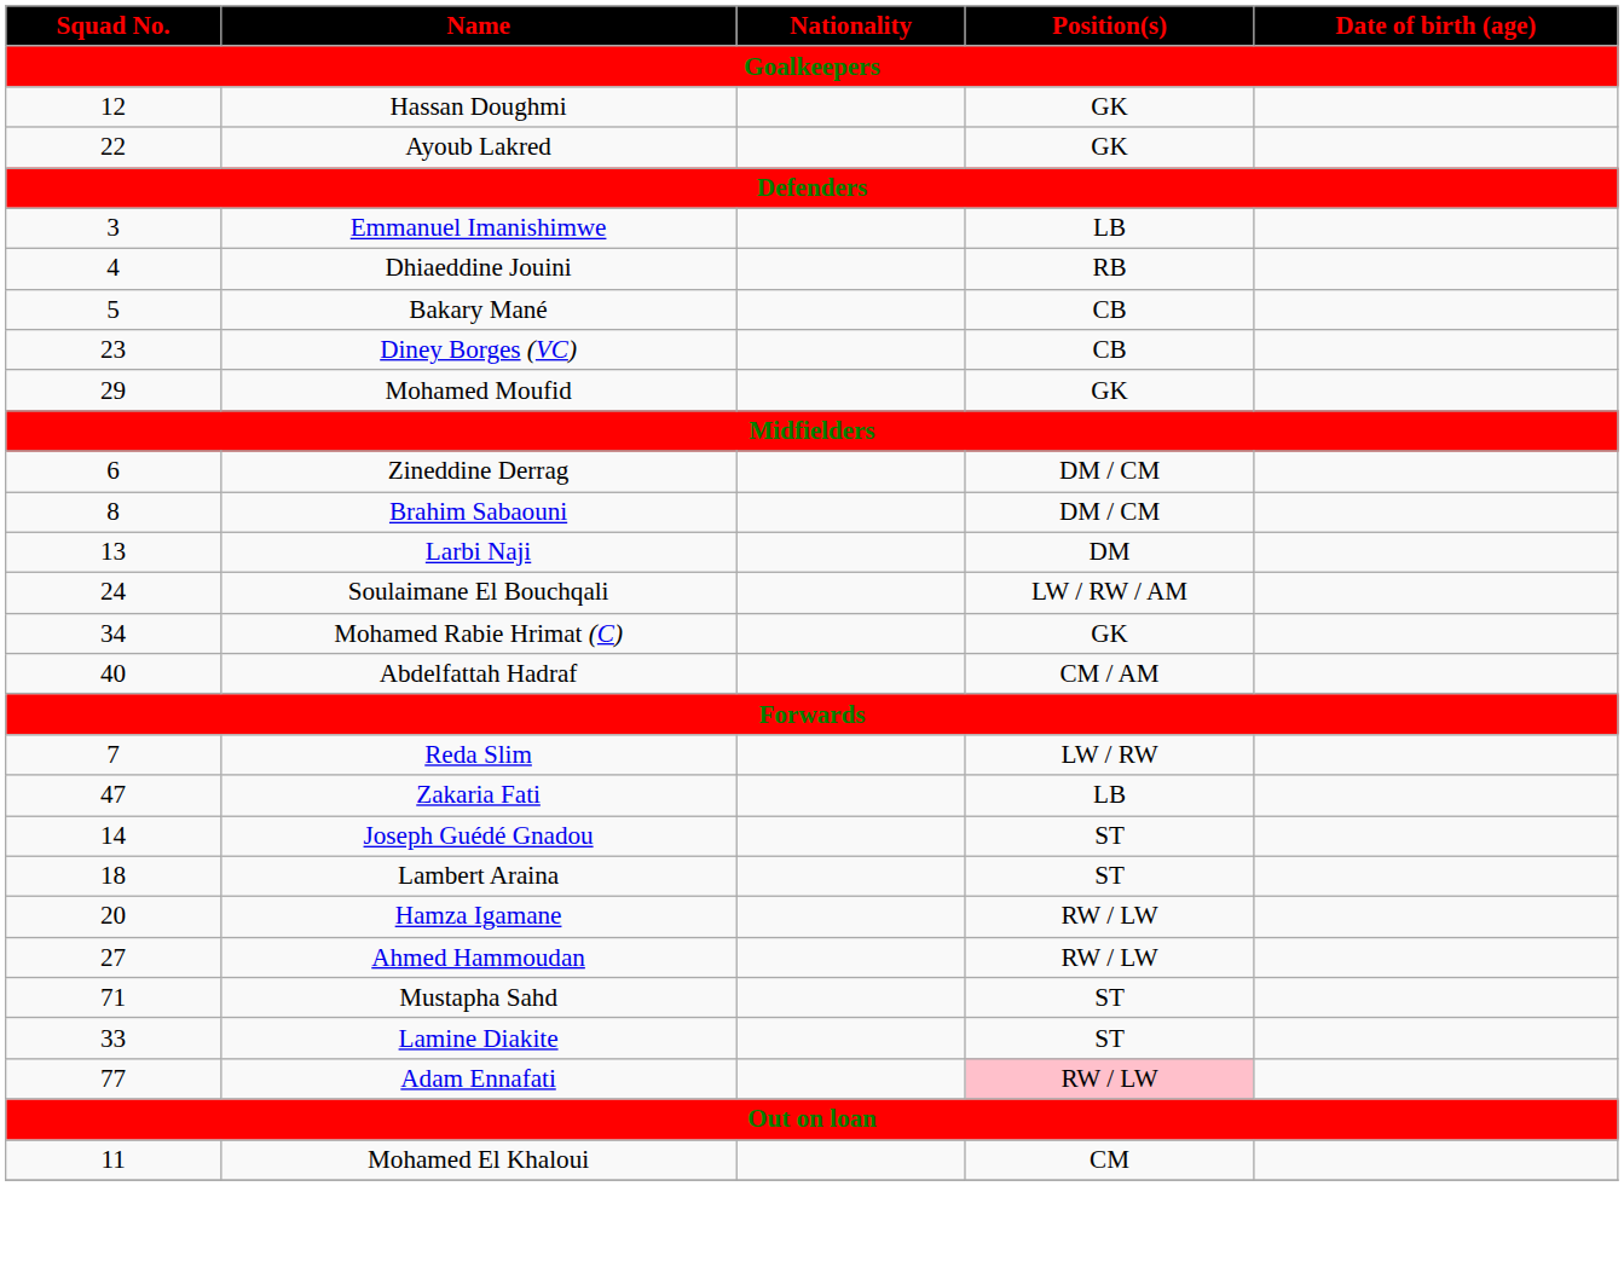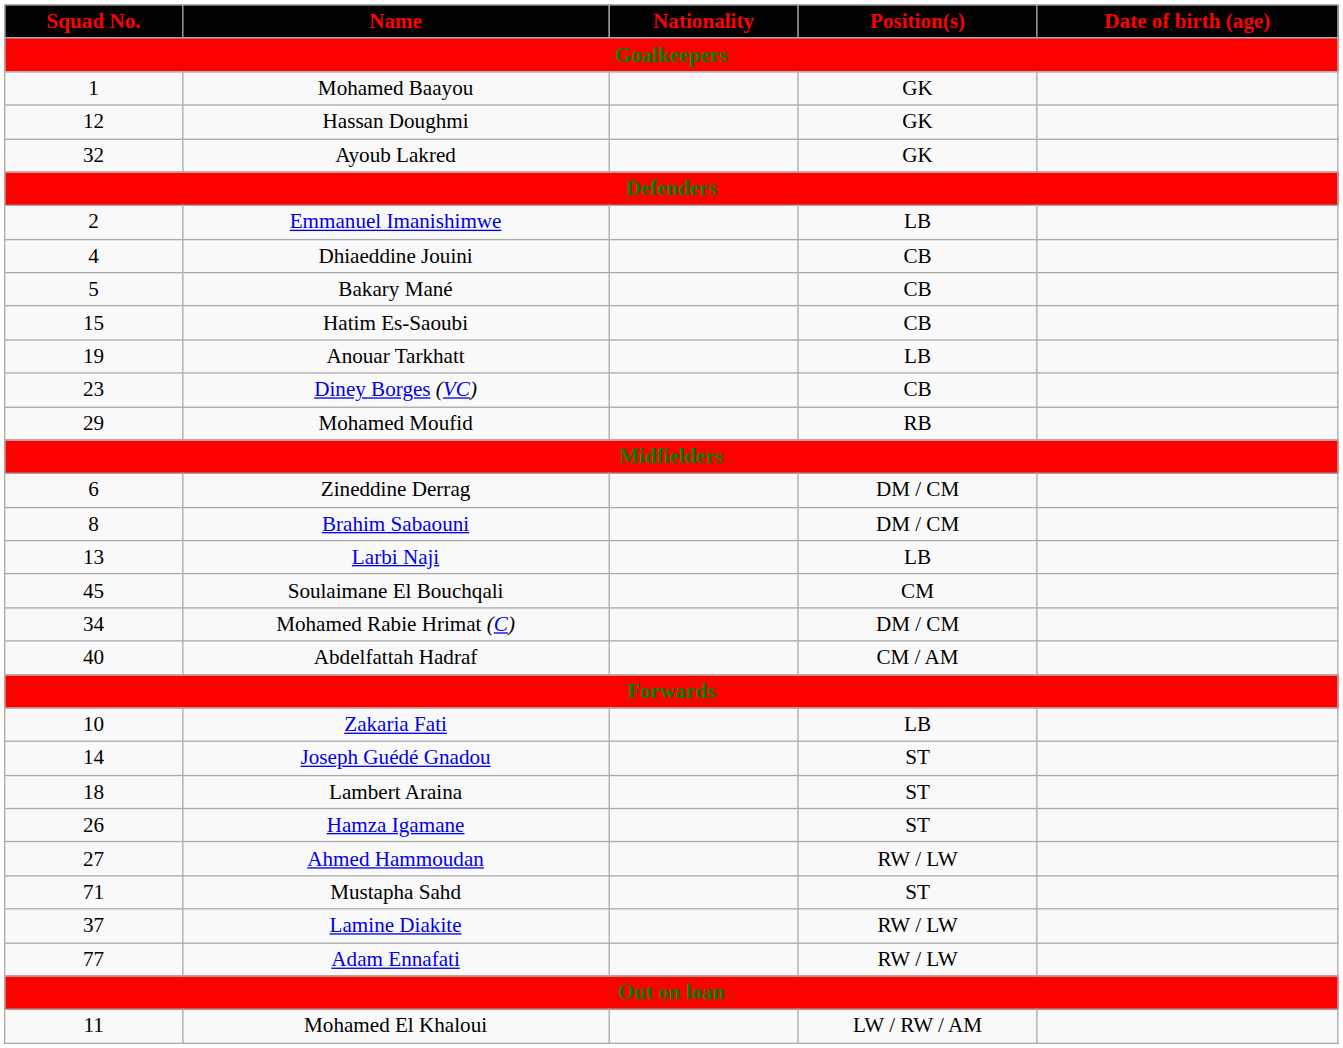+ row: 1 | Mohamed Baayou | GK
Ayoub Lakred | Squad No.: 22 -> 32
Emmanuel Imanishimwe | Squad No.: 3 -> 2
Dhiaeddine Jouini | Position(s): RB -> CB
+ row: 15 | Hatim Es-Saoubi | CB
+ row: 19 | Anouar Tarkhatt | LB
Mohamed Moufid | Position(s): GK -> RB
Larbi Naji | Position(s): DM -> LB
Soulaimane El Bouchqali | Squad No.: 24 -> 45
Soulaimane El Bouchqali | Position(s): LW / RW / AM -> CM
Mohamed Rabie Hrimat (C) | Position(s): GK -> DM / CM
- row: 7 | Reda Slim | LW / RW
Zakaria Fati | Squad No.: 47 -> 10
Hamza Igamane | Squad No.: 20 -> 26
Hamza Igamane | Position(s): RW / LW -> ST
Lamine Diakite | Squad No.: 33 -> 37
Lamine Diakite | Position(s): ST -> RW / LW
Adam Ennafati | Position(s): pink background -> no background
Mohamed El Khaloui | Position(s): CM -> LW / RW / AM
